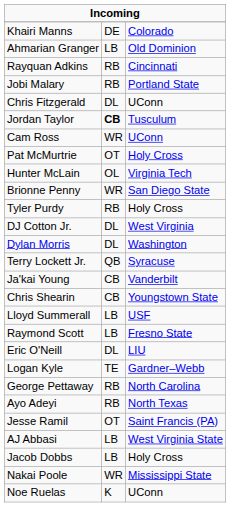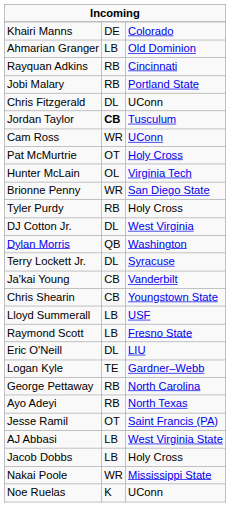Dylan Morris | column 2: DL -> QB
Terry Lockett Jr. | column 2: QB -> DL
